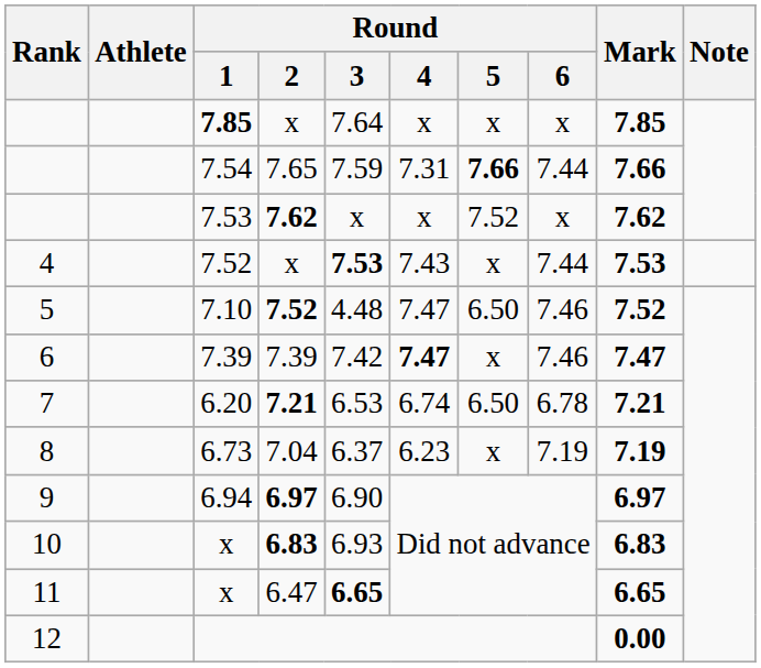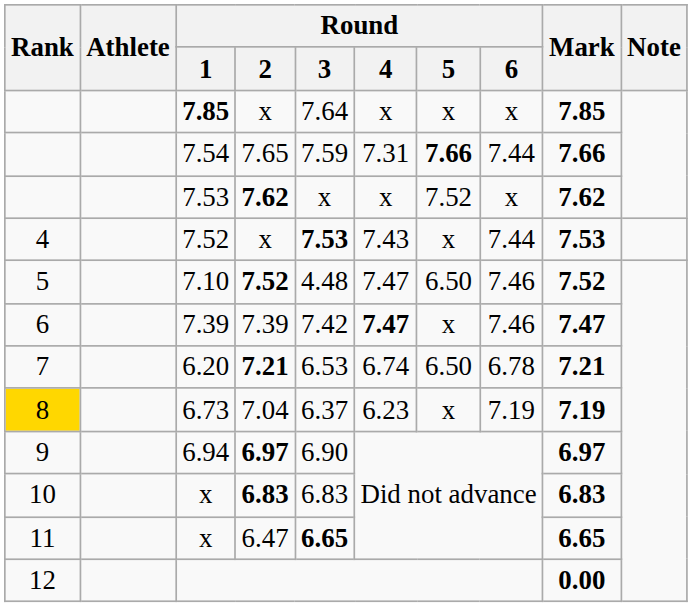6.73 | Rank: no background -> gold background
x / 6.83 | Round / 3: 6.93 -> 6.83
